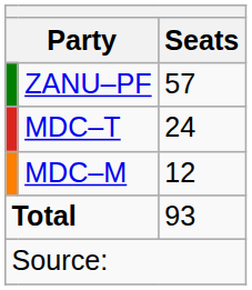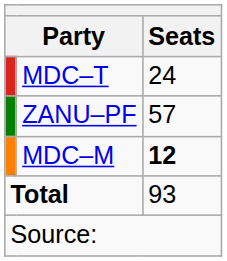rows swapped: ZANU–PF <-> MDC–T
MDC–M | Seats: normal -> bold
